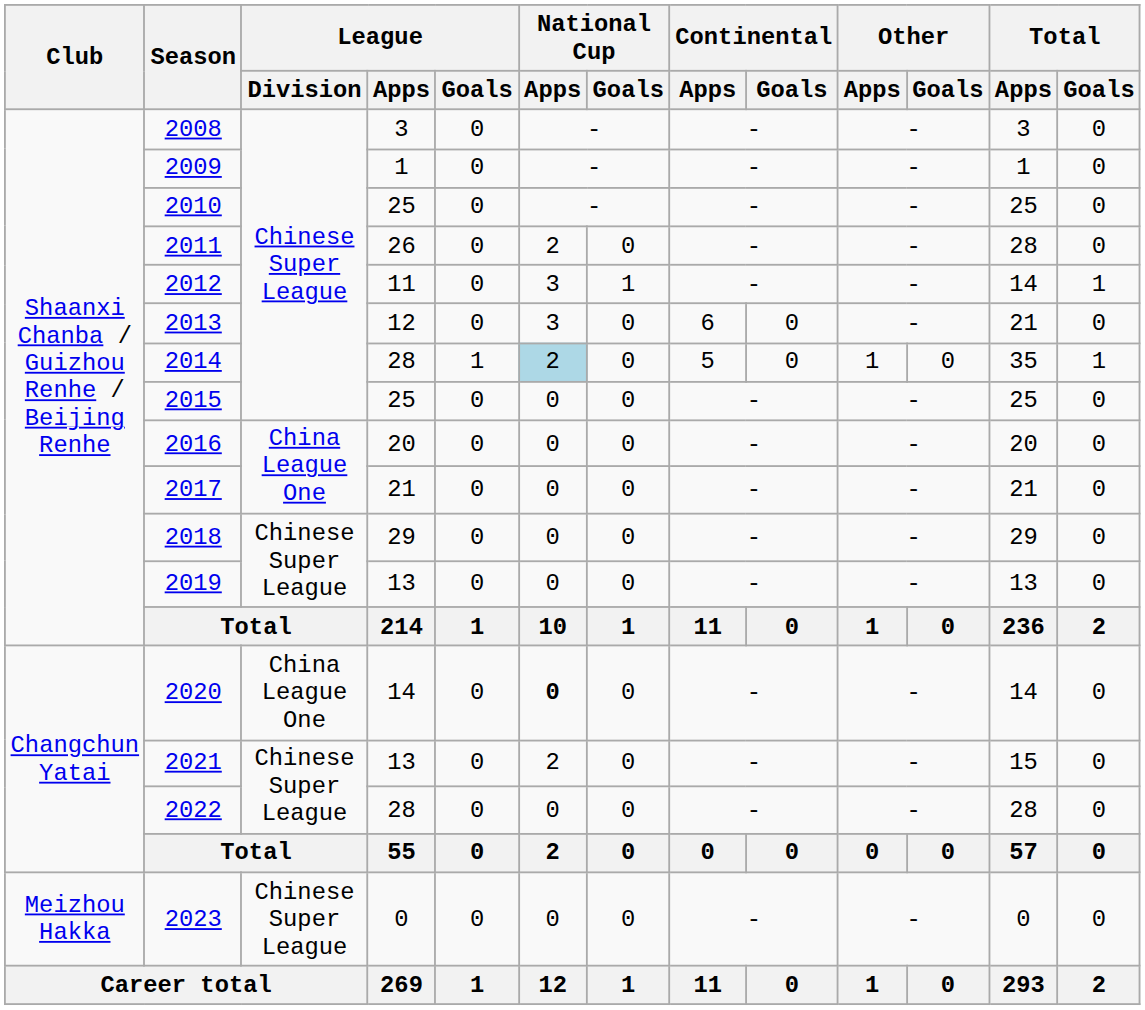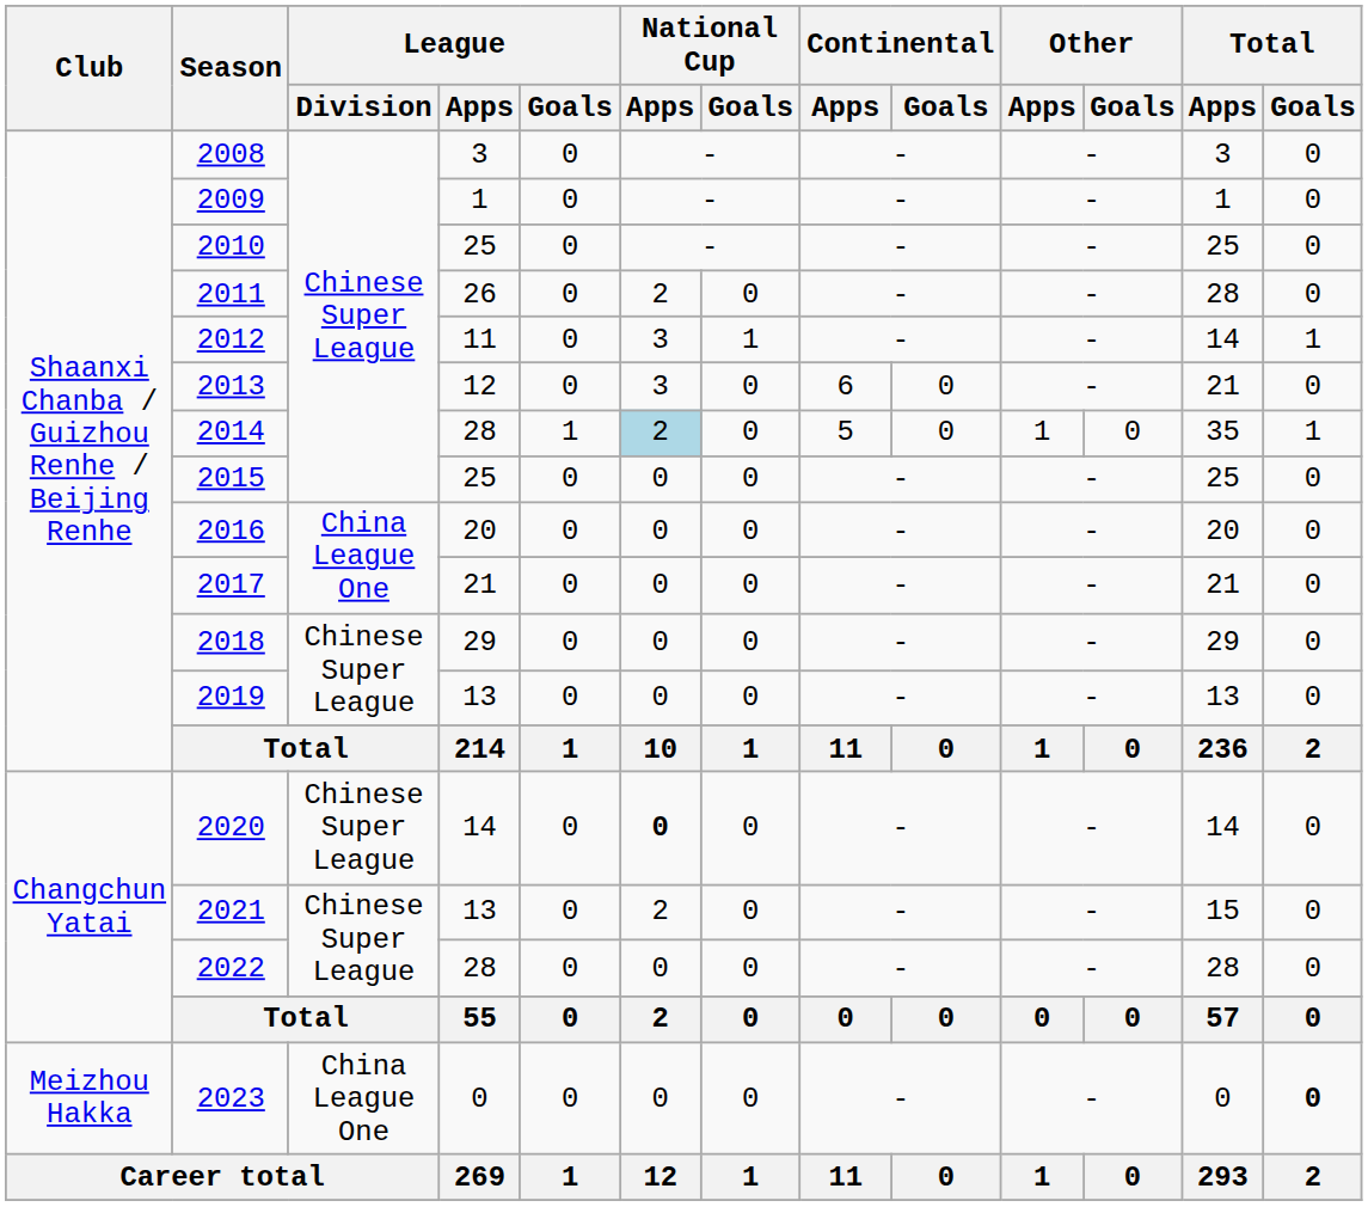2020 | League / Division: China League One -> Chinese Super League
2023 | League / Division: Chinese Super League -> China League One
2023 | Total / Goals: normal -> bold
